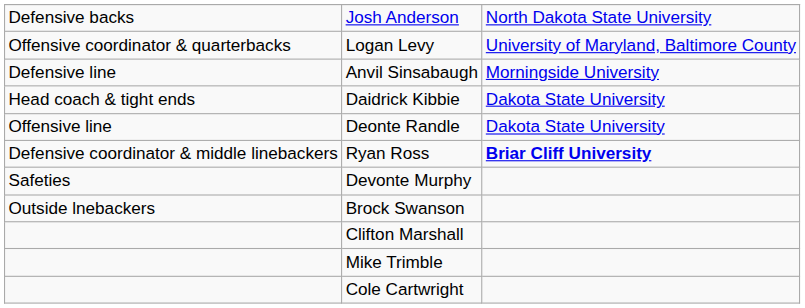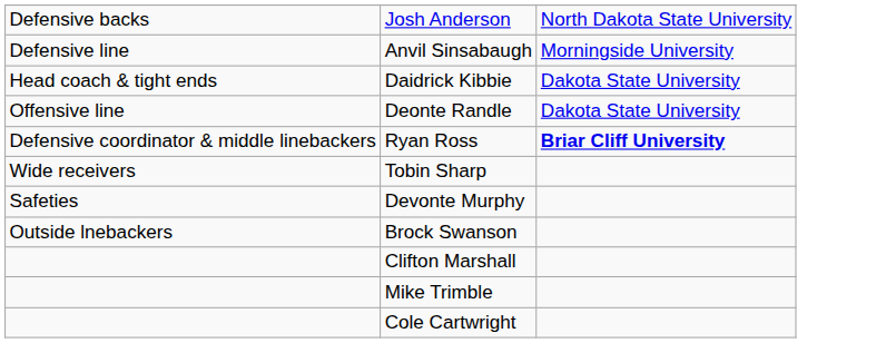- row: Offensive coordinator & quarterbacks | Logan Levy | University of Maryland, Baltimore County
+ row: Wide receivers | Tobin Sharp
